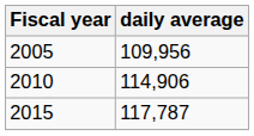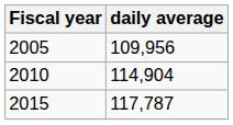2010 | daily average: 114,906 -> 114,904
